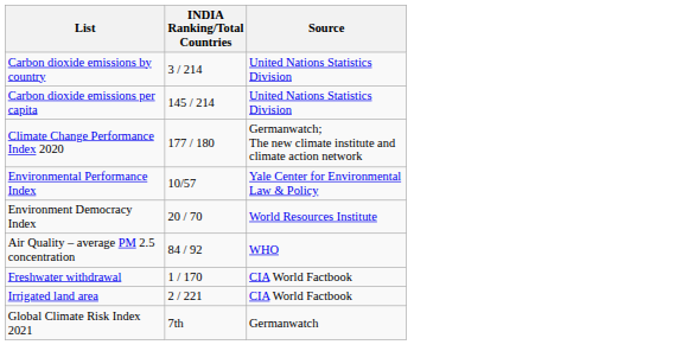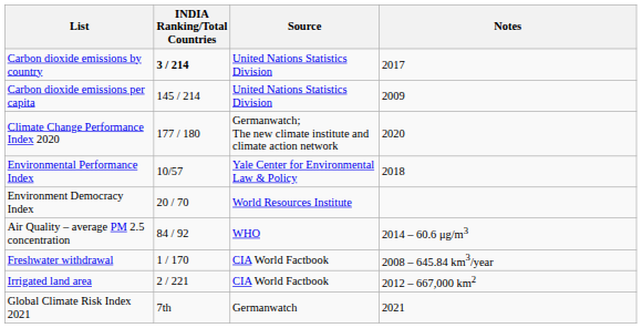+ column: Notes | 2017 | 2009 | 2020 | 2018 | 2014 – 60.6 μg/m3 | 2008 – 645.84 km3/year | 2012 – 667,000 km2 | 2021
Carbon dioxide emissions by country | INDIA Ranking/Total Countries: normal -> bold
